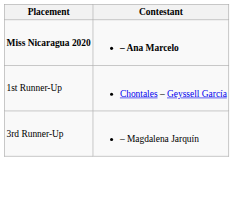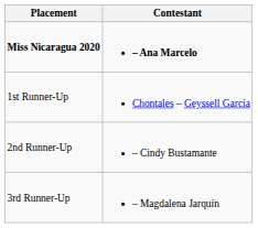+ row: 2nd Runner-Up | – Cindy Bustamante
